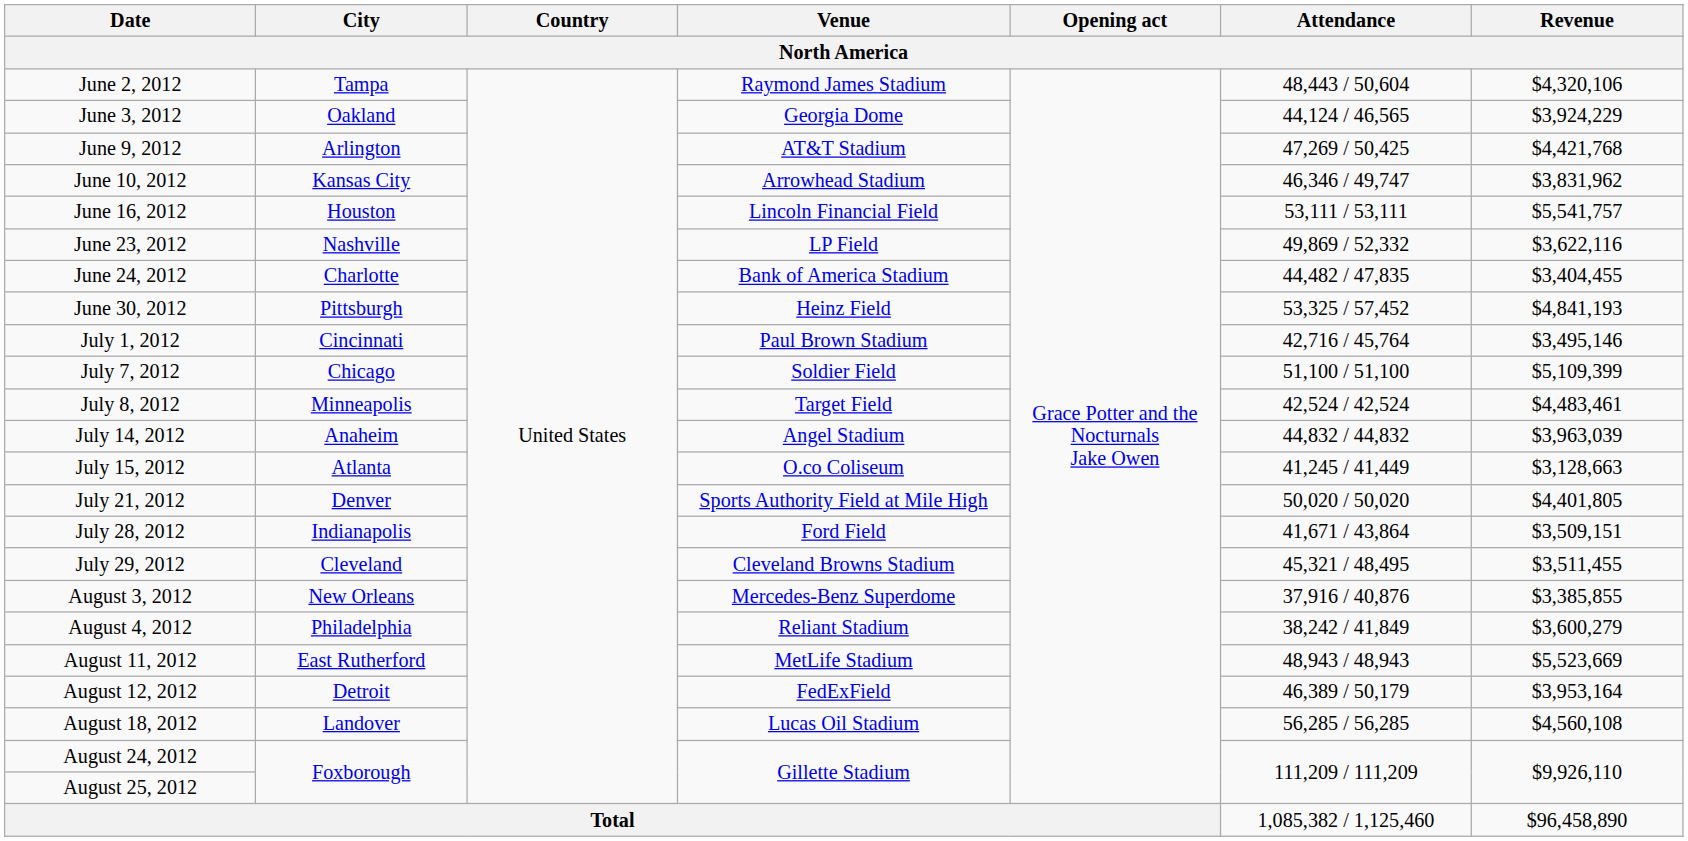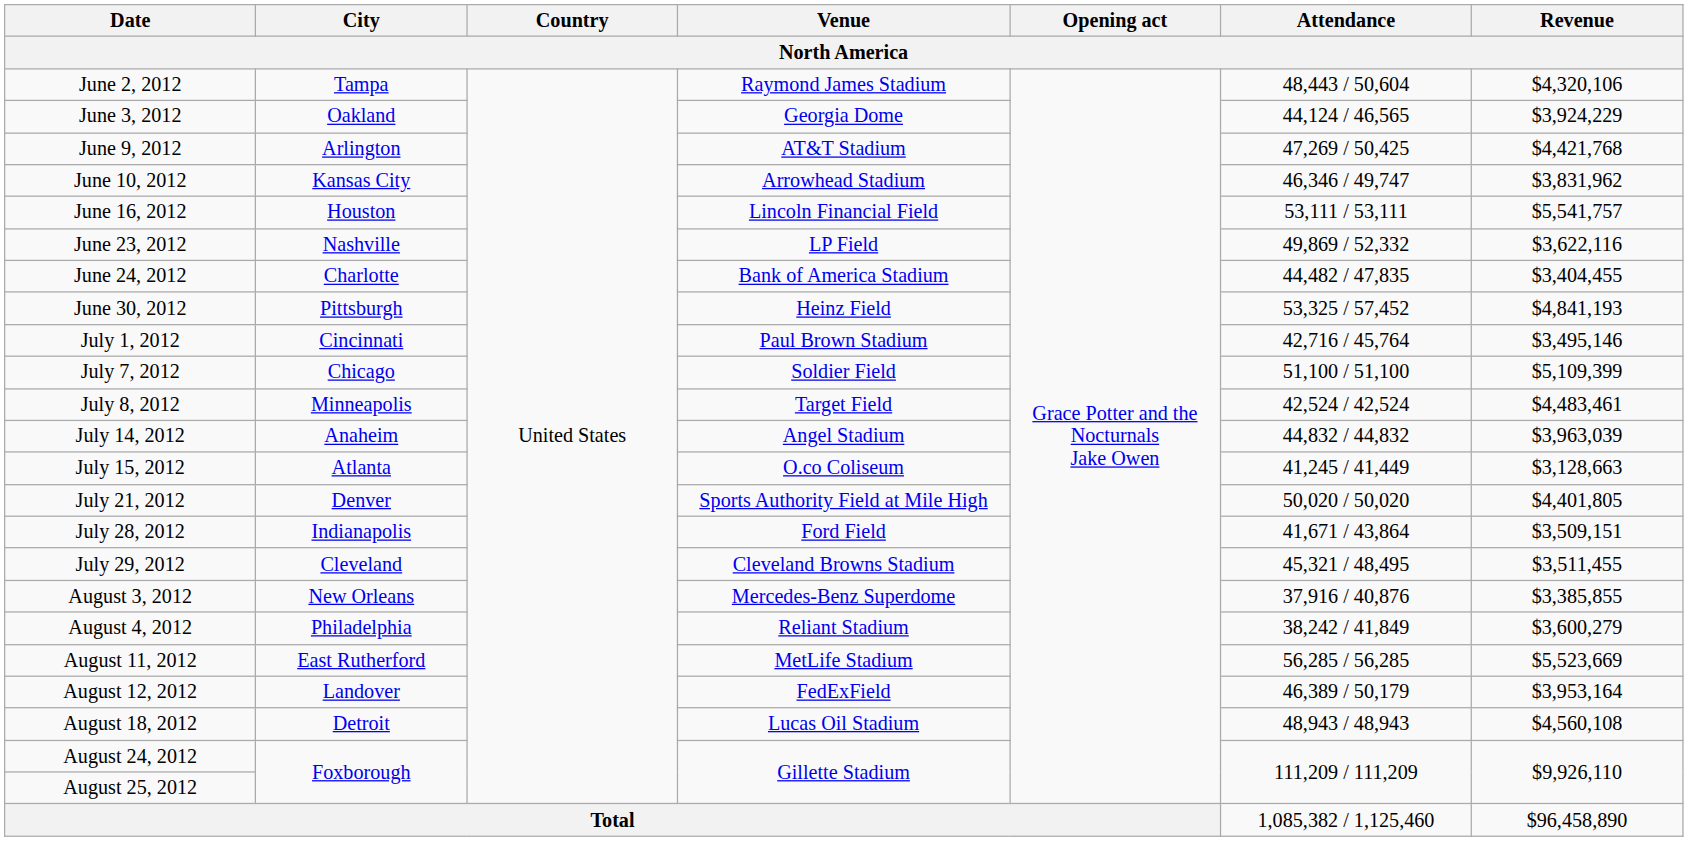August 11, 2012 | Attendance: 48,943 / 48,943 -> 56,285 / 56,285
August 12, 2012 | City: Detroit -> Landover
August 18, 2012 | City: Landover -> Detroit
August 18, 2012 | Attendance: 56,285 / 56,285 -> 48,943 / 48,943
